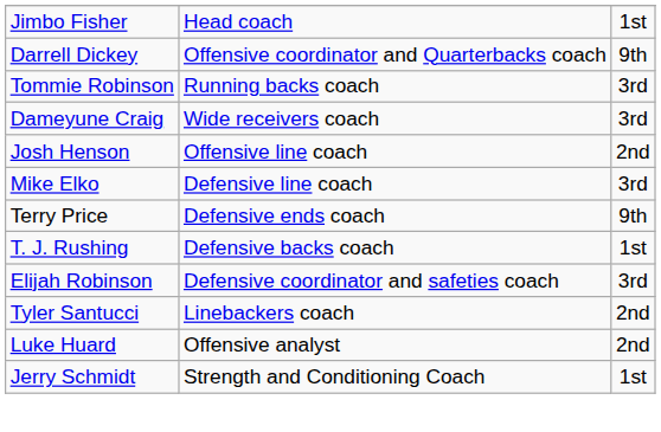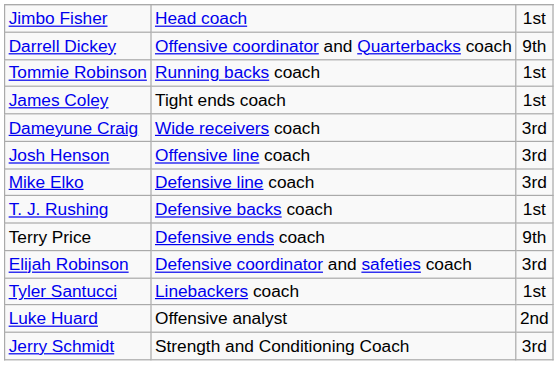Tommie Robinson | column 3: 3rd -> 1st
+ row: James Coley | Tight ends coach | 1st
Josh Henson | column 3: 2nd -> 3rd
rows swapped: T. J. Rushing <-> Terry Price
Tyler Santucci | column 3: 2nd -> 1st
Jerry Schmidt | column 3: 1st -> 3rd
